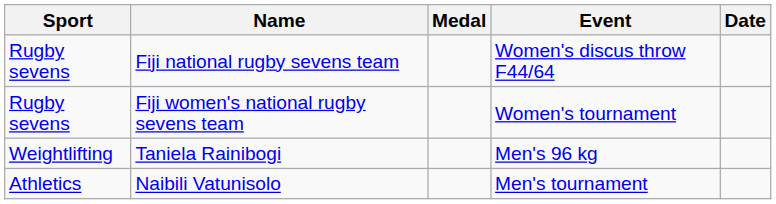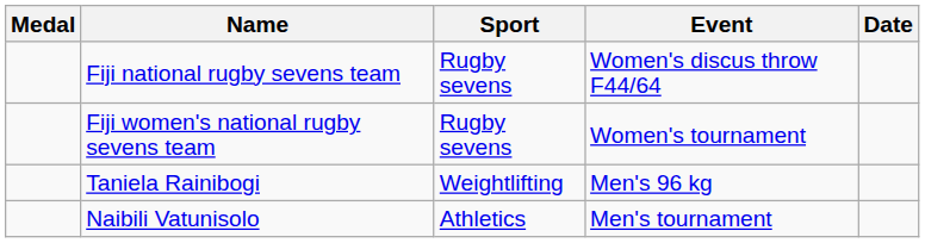columns swapped: Medal <-> Sport
